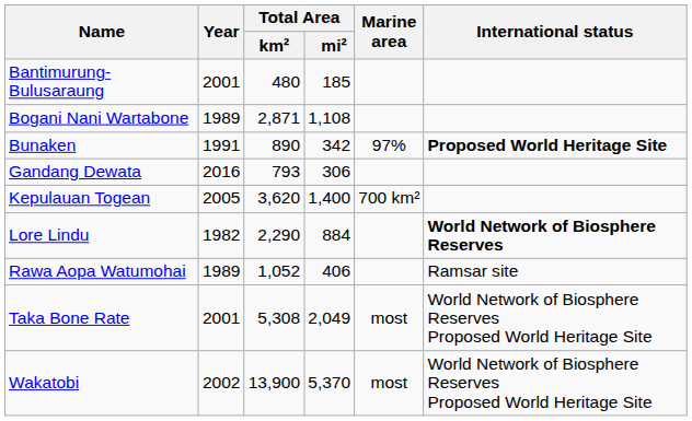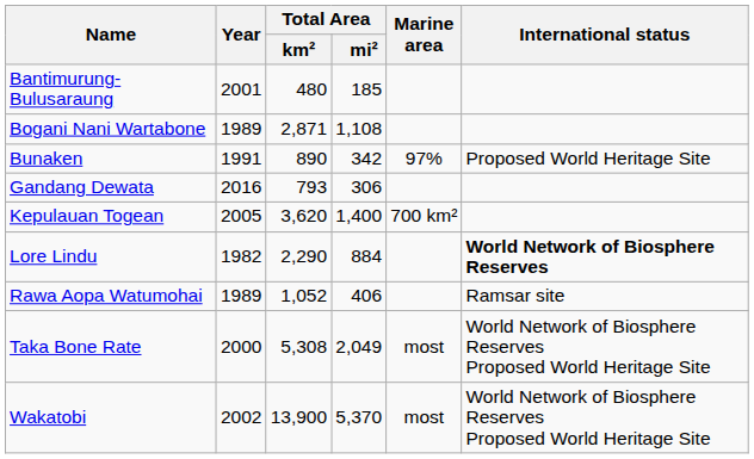Bunaken | International status: bold -> normal
Taka Bone Rate | Year: 2001 -> 2000
